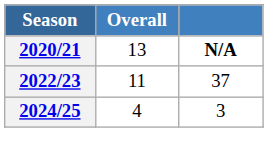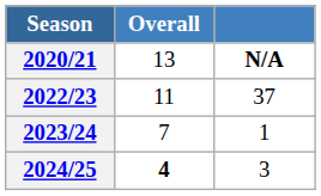+ row: 2023/24 | 7 | 1
2024/25 | Overall: normal -> bold
